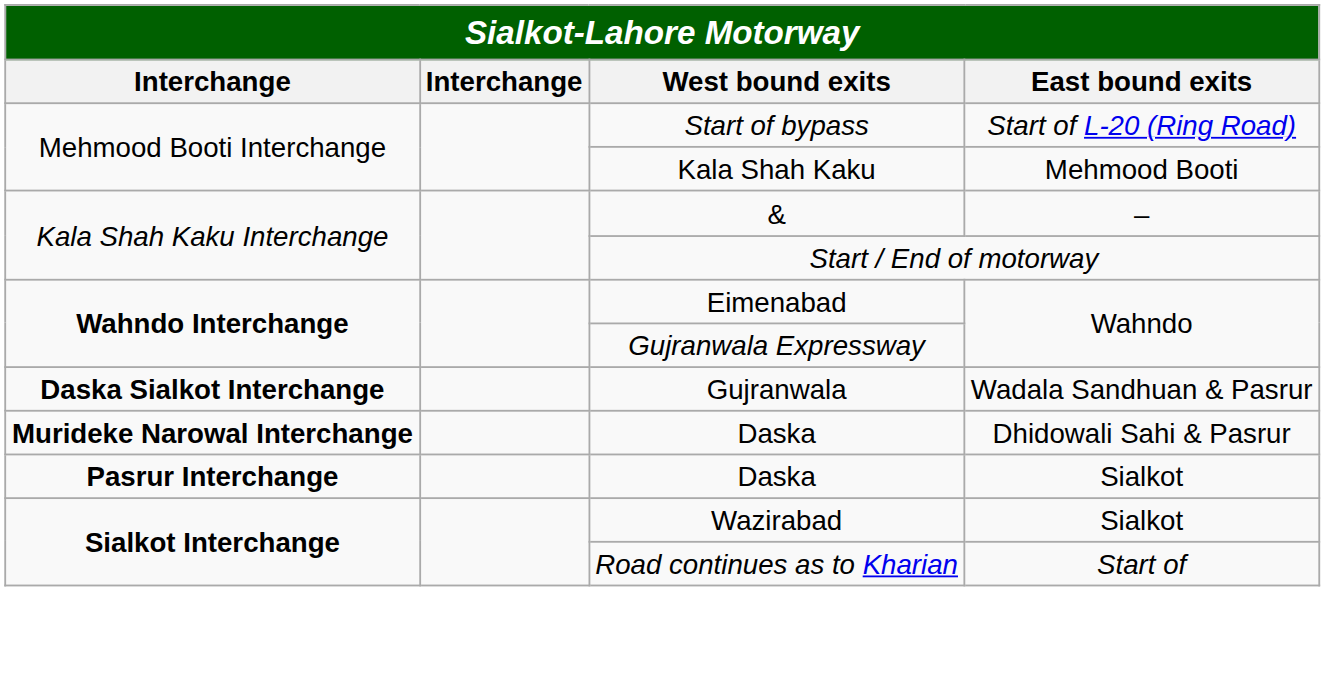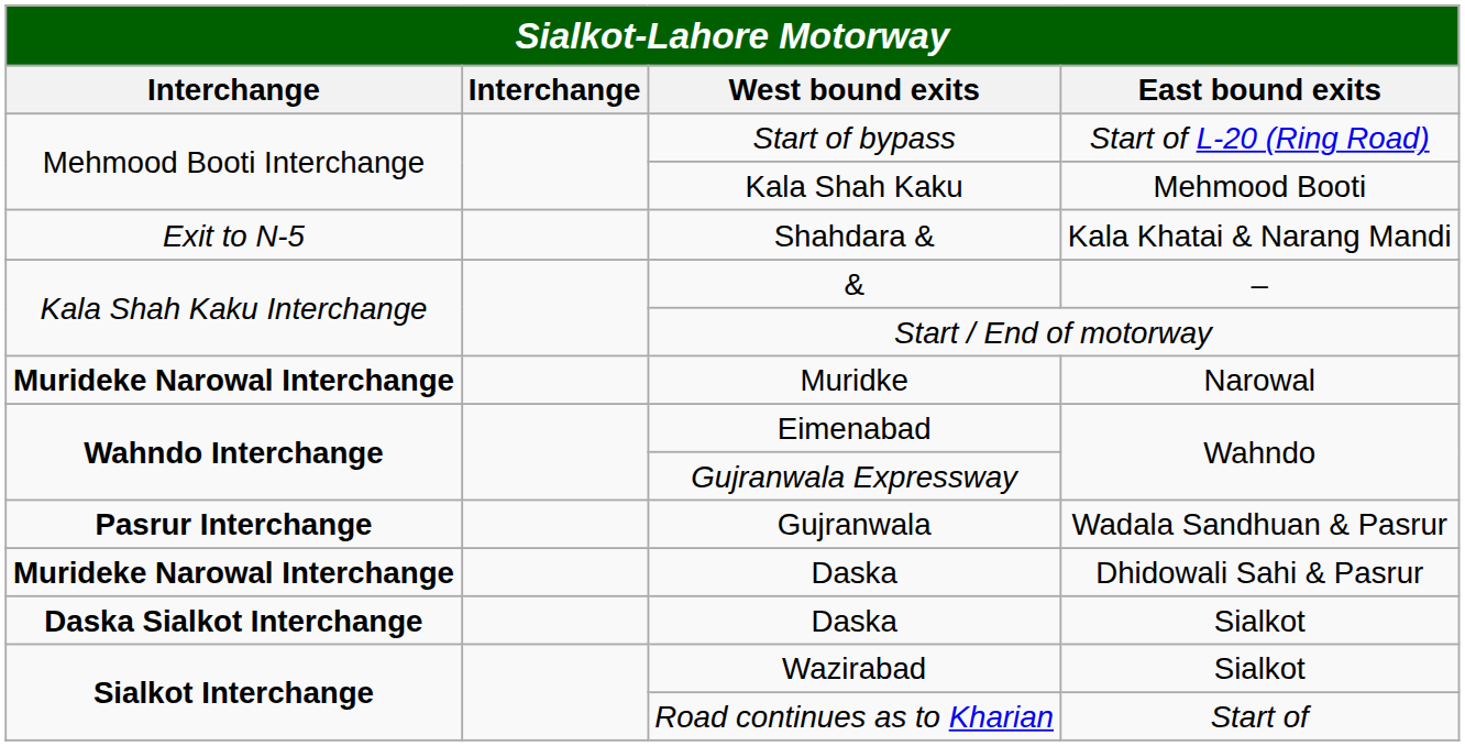+ row: Exit to N-5 | Shahdara & | Kala Khatai & Narang Mandi
+ row: Murideke Narowal Interchange | Muridke | Narowal
Gujranwala | column 1: Daska Sialkot Interchange -> Pasrur Interchange
Daska / Sialkot | column 1: Pasrur Interchange -> Daska Sialkot Interchange
